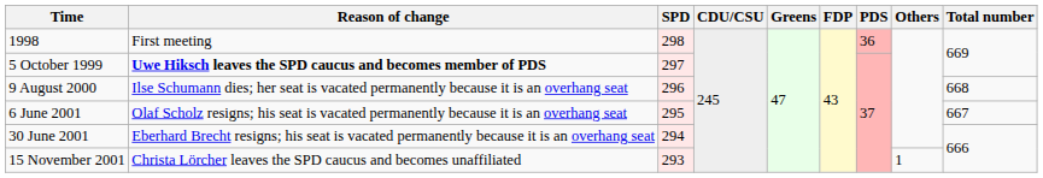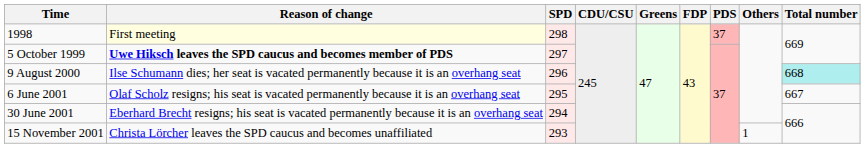1998 | Reason of change: no background -> lightyellow background
1998 | PDS: 36 -> 37
9 August 2000 | Total number: no background -> paleturquoise background
